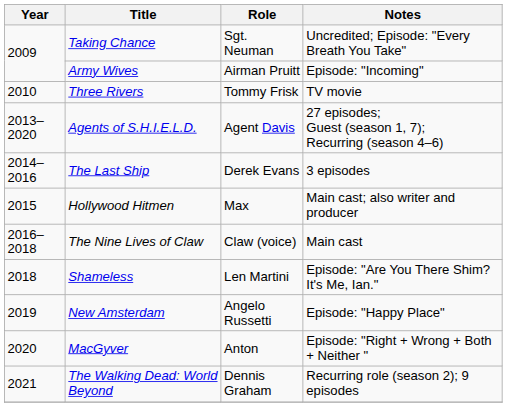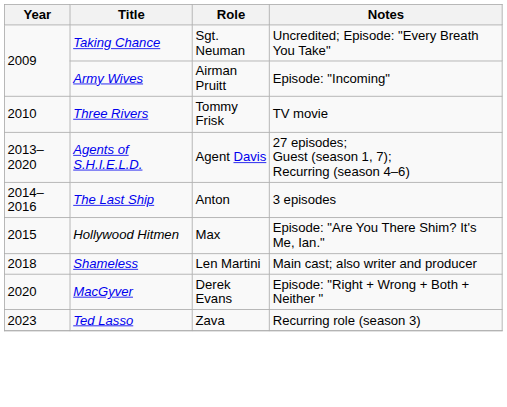The Last Ship | Role: Derek Evans -> Anton
Hollywood Hitmen | Notes: Main cast; also writer and producer -> Episode: "Are You There Shim? It's Me, Ian."
- row: 2016–2018 | The Nine Lives of Claw | Claw (voice) | Main cast
Shameless | Notes: Episode: "Are You There Shim? It's Me, Ian." -> Main cast; also writer and producer
- row: 2019 | New Amsterdam | Angelo Russetti | Episode: "Happy Place"
MacGyver | Role: Anton -> Derek Evans
- row: 2021 | The Walking Dead: World Beyond | Dennis Graham | Recurring role (season 2); 9 episodes
+ row: 2023 | Ted Lasso | Zava | Recurring role (season 3)
